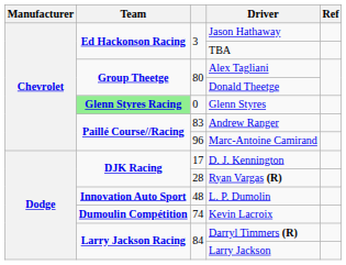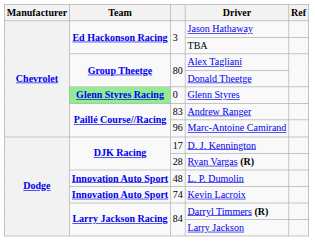Kevin Lacroix | Team: Dumoulin Compétition -> Innovation Auto Sport
